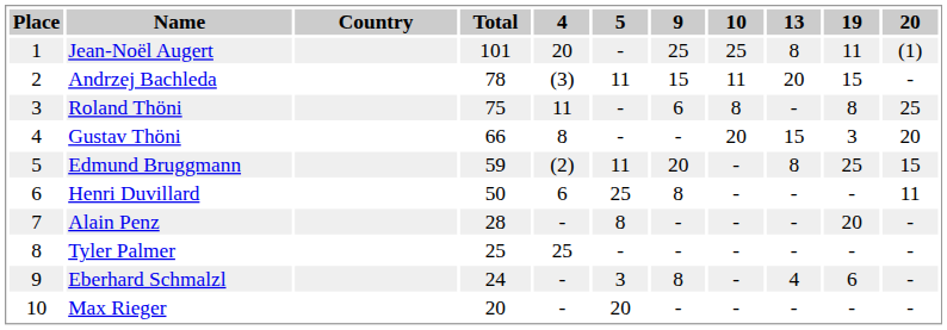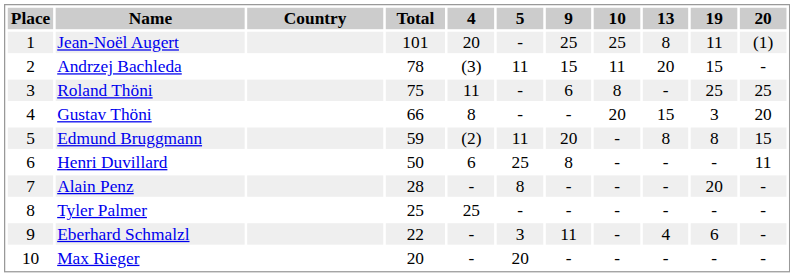Roland Thöni | 19: 8 -> 25
Edmund Bruggmann | 19: 25 -> 8
Eberhard Schmalzl | Total: 24 -> 22
Eberhard Schmalzl | 9: 8 -> 11
